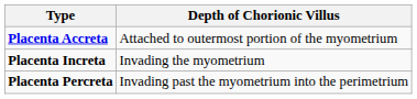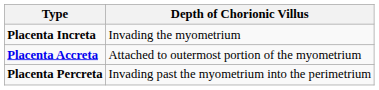rows swapped: Placenta Accreta <-> Placenta Increta
